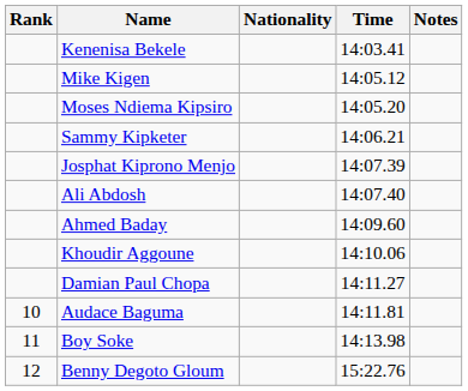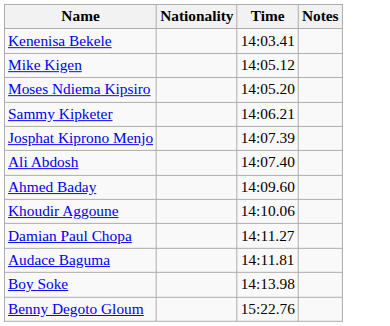- column: Rank | 10 | 11 | 12
